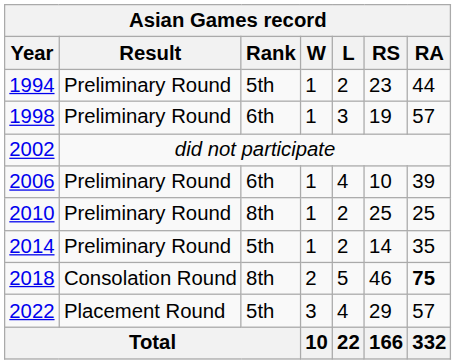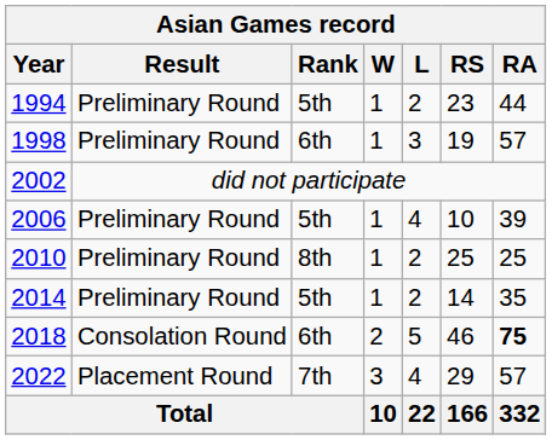2006 | Rank: 6th -> 5th
2018 | Rank: 8th -> 6th
2022 | Rank: 5th -> 7th
